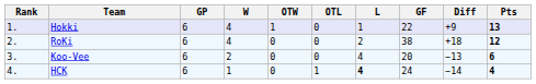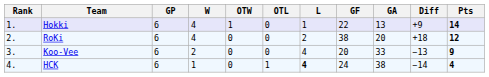+ column: GA | 13 | 20 | 33 | 38
Hokki | Pts: 13 -> 14
Koo-Vee | Pts: 6 -> 9
